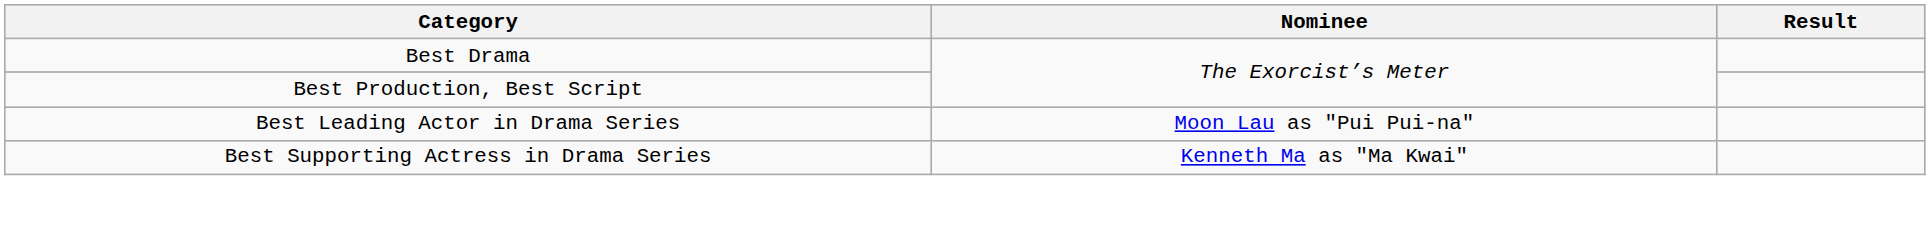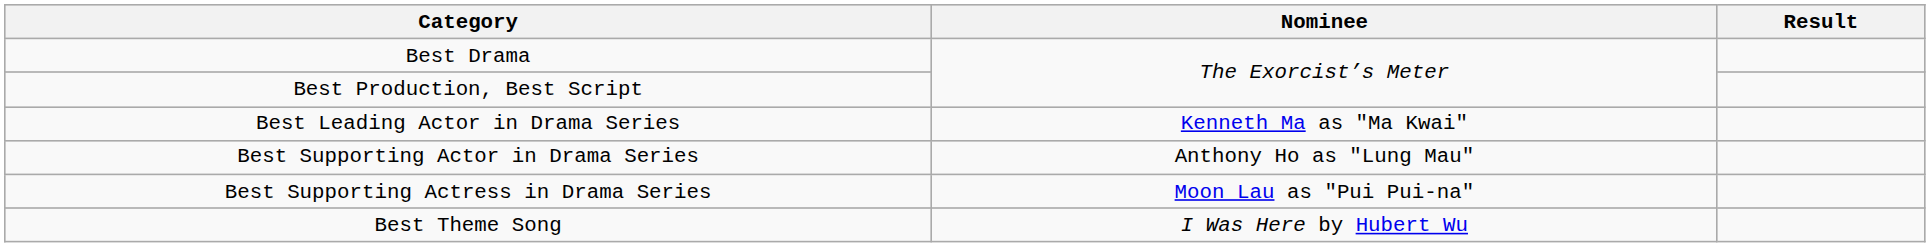Best Leading Actor in Drama Series | Nominee: Moon Lau as "Pui Pui-na" -> Kenneth Ma as "Ma Kwai"
+ row: Best Supporting Actor in Drama Series | Anthony Ho as "Lung Mau"
Best Supporting Actress in Drama Series | Nominee: Kenneth Ma as "Ma Kwai" -> Moon Lau as "Pui Pui-na"
+ row: Best Theme Song | I Was Here by Hubert Wu
